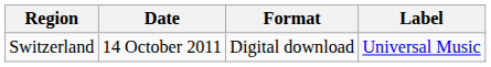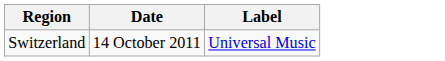- column: Format | Digital download
